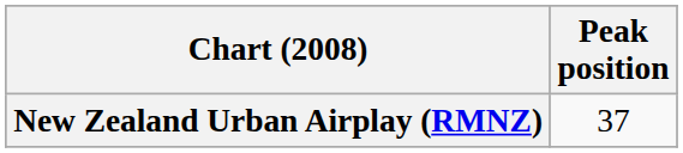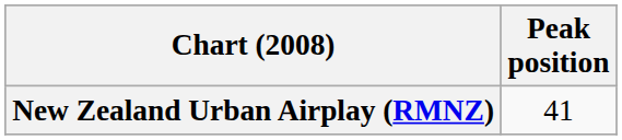New Zealand Urban Airplay (RMNZ) | Peak position: 37 -> 41
